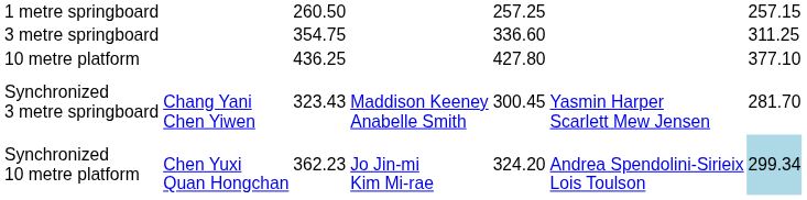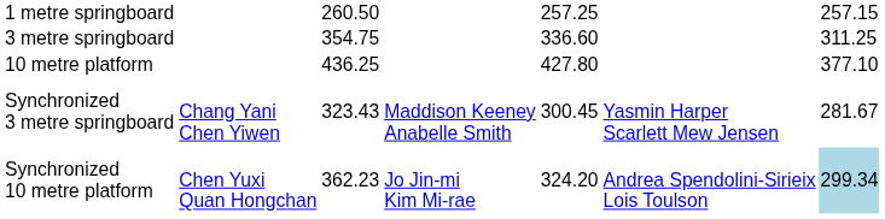Synchronized 3 metre springboard | column 7: 281.70 -> 281.67
